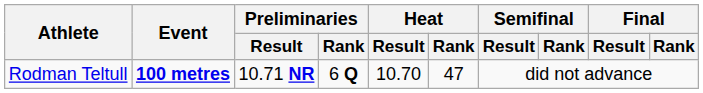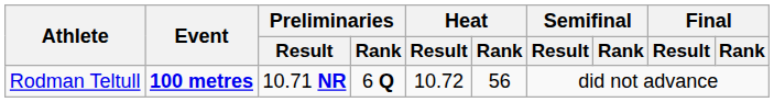Rodman Teltull | Heat / Result: 10.70 -> 10.72
Rodman Teltull | Heat / Rank: 47 -> 56
